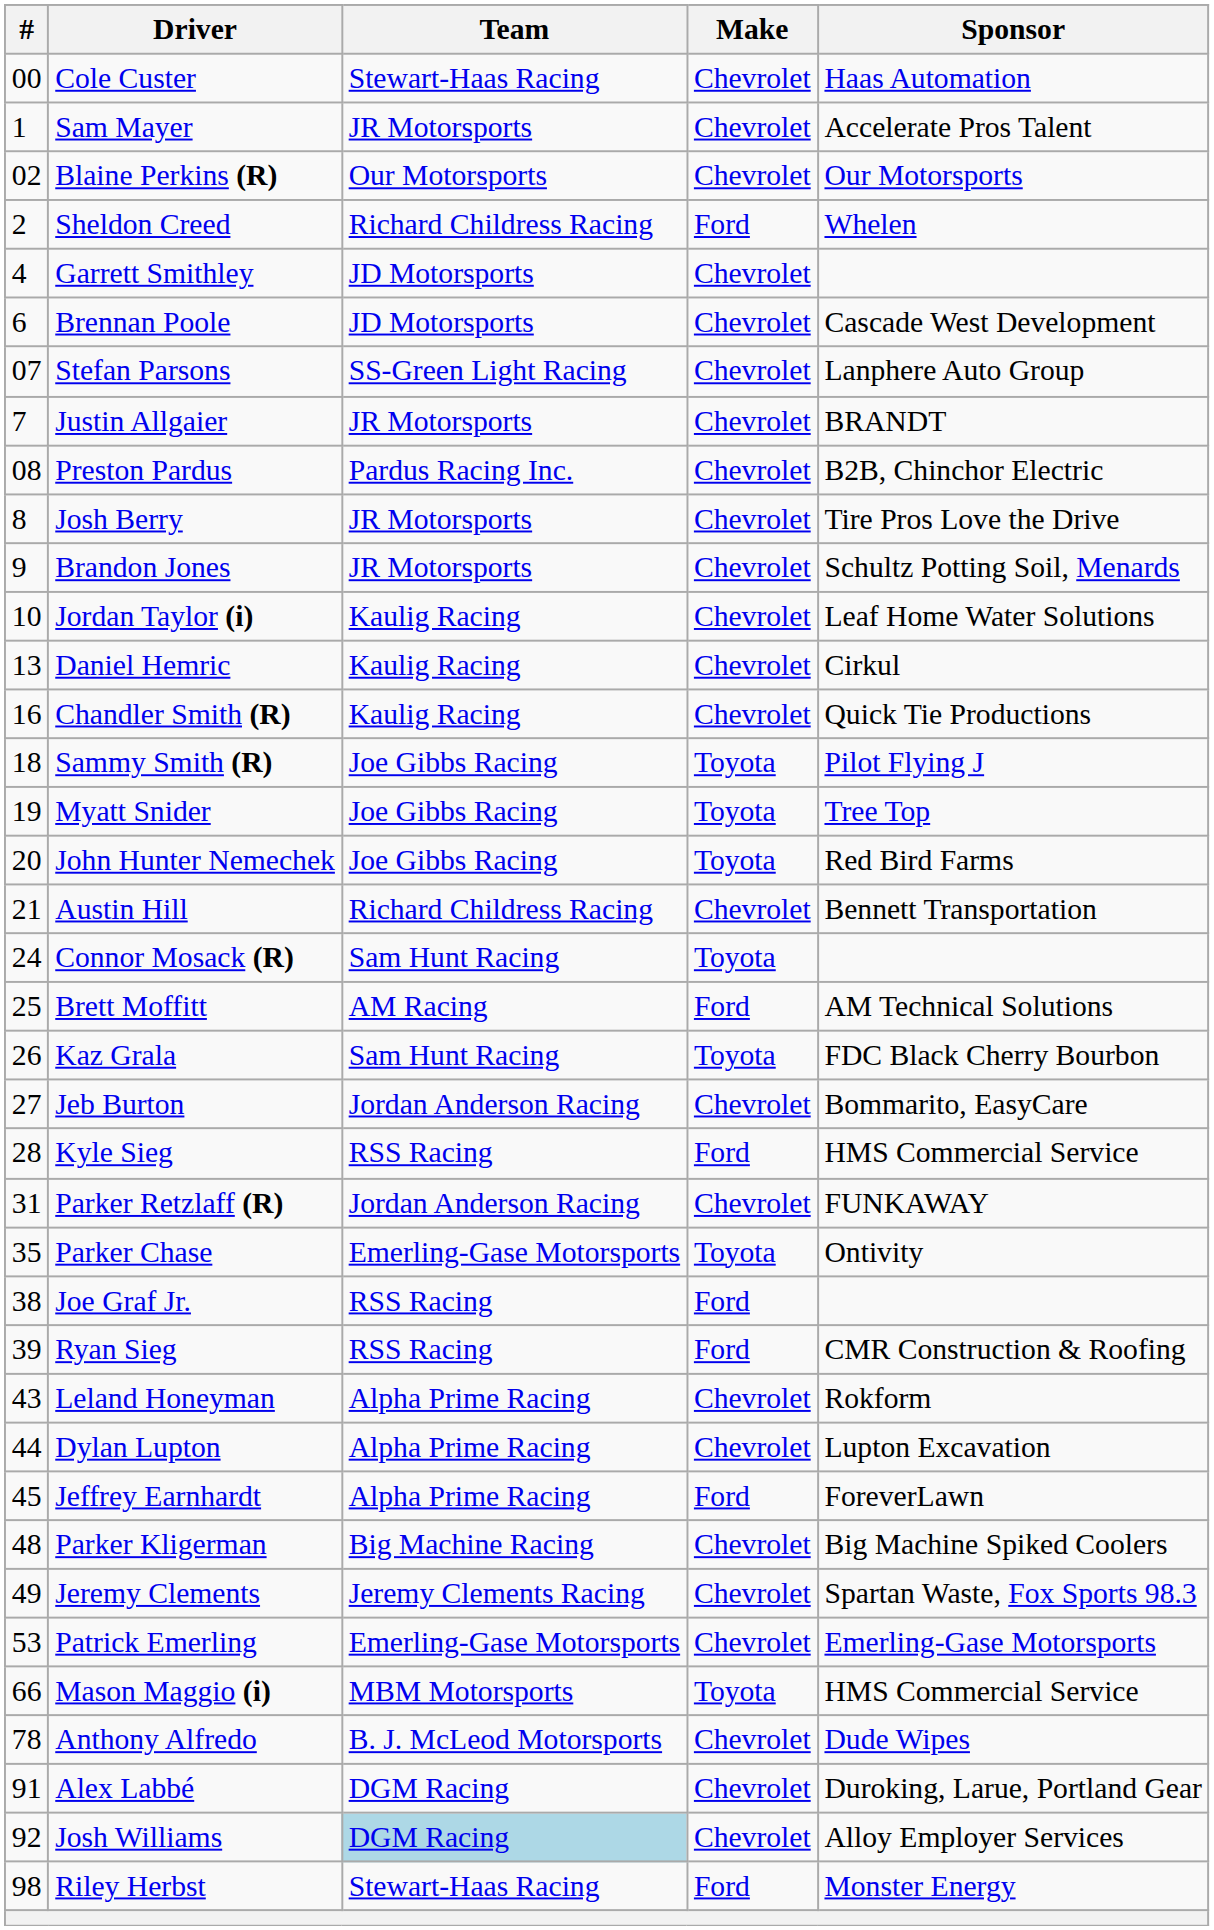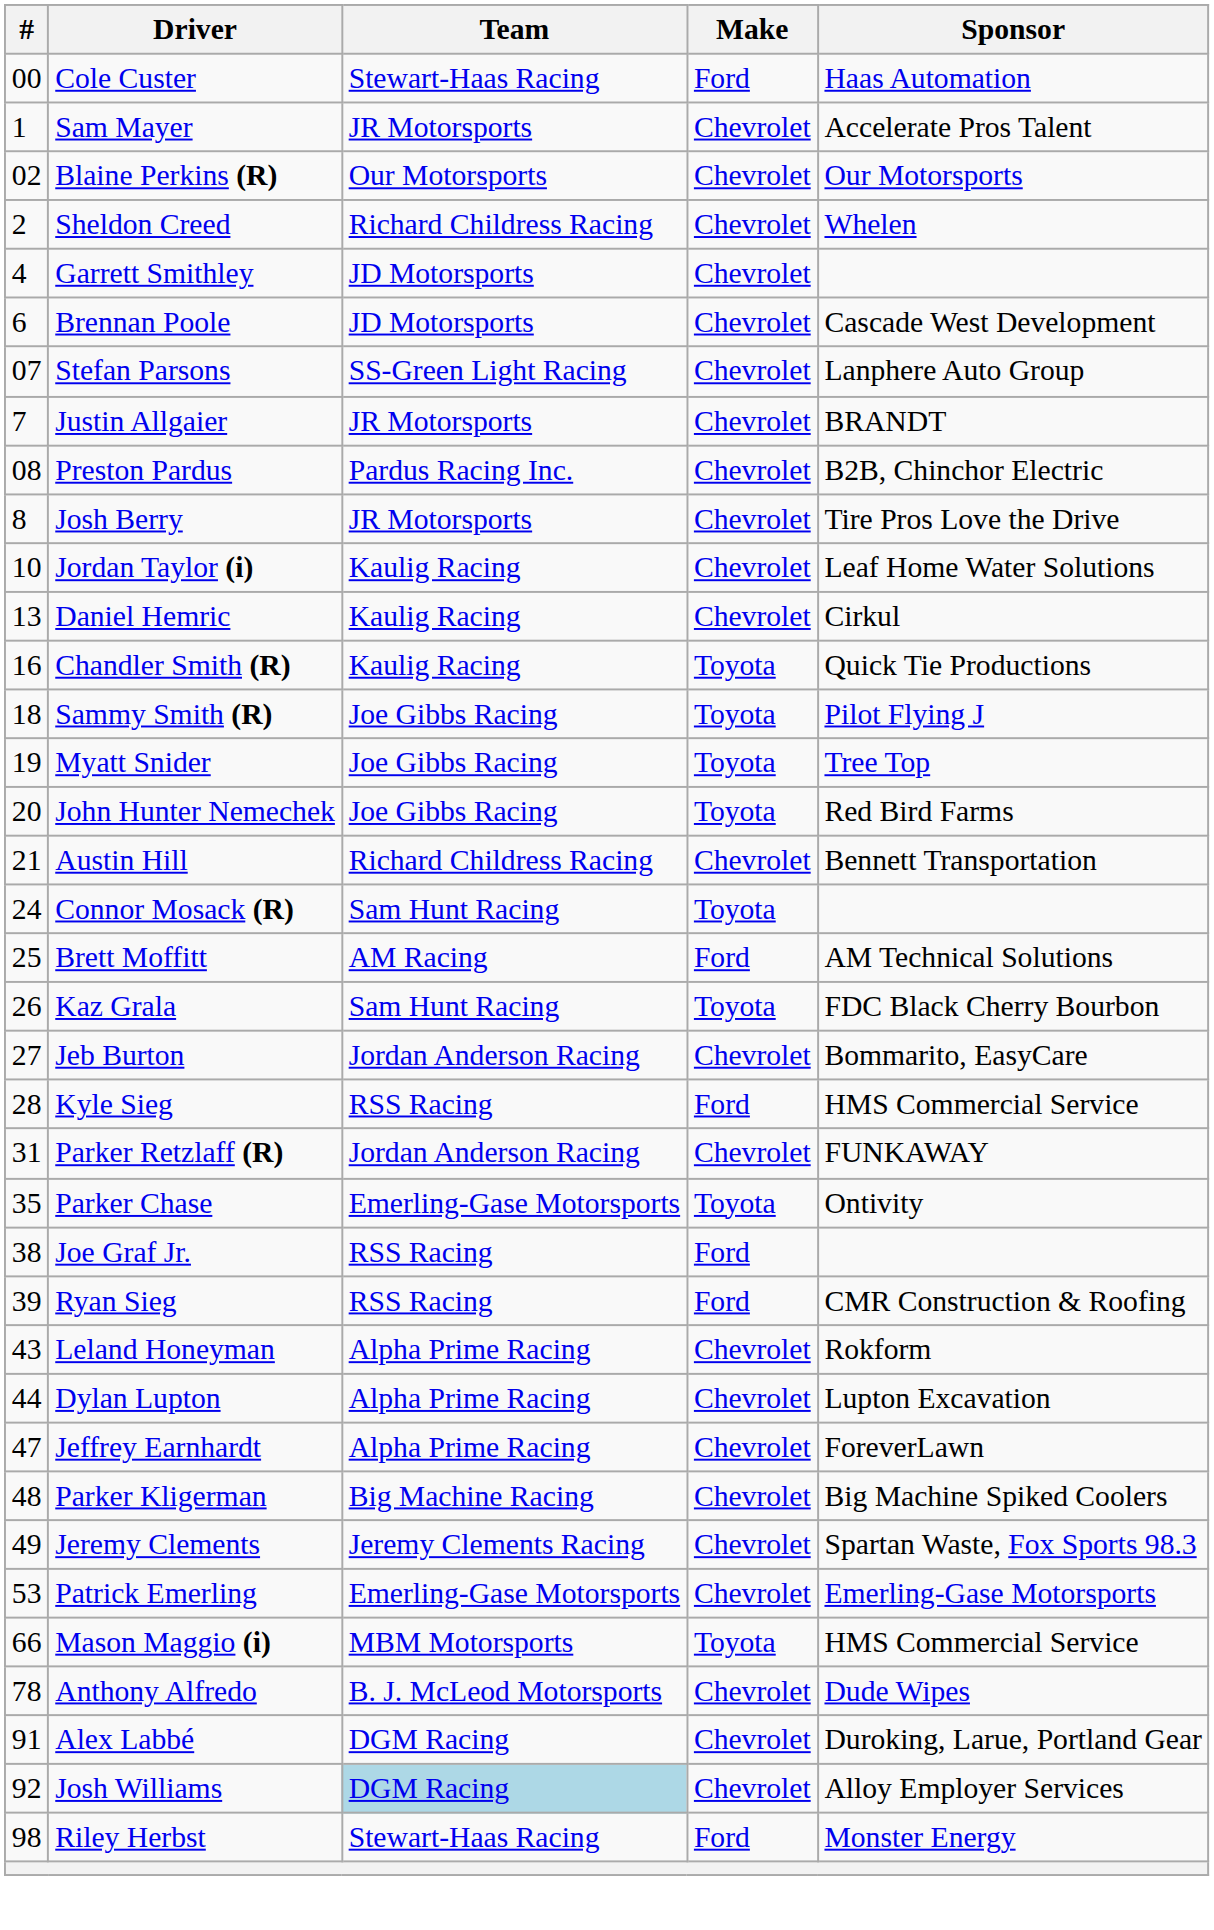Cole Custer | Make: Chevrolet -> Ford
Sheldon Creed | Make: Ford -> Chevrolet
- row: 9 | Brandon Jones | JR Motorsports | Chevrolet | Schultz Potting Soil, Menards
Chandler Smith (R) | Make: Chevrolet -> Toyota
Jeffrey Earnhardt | #: 45 -> 47
Jeffrey Earnhardt | Make: Ford -> Chevrolet
